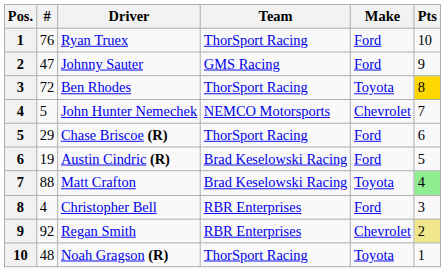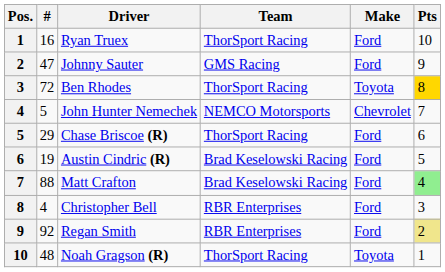Ryan Truex | #: 76 -> 16
Matt Crafton | Make: Toyota -> Ford
Regan Smith | Make: Chevrolet -> Ford
